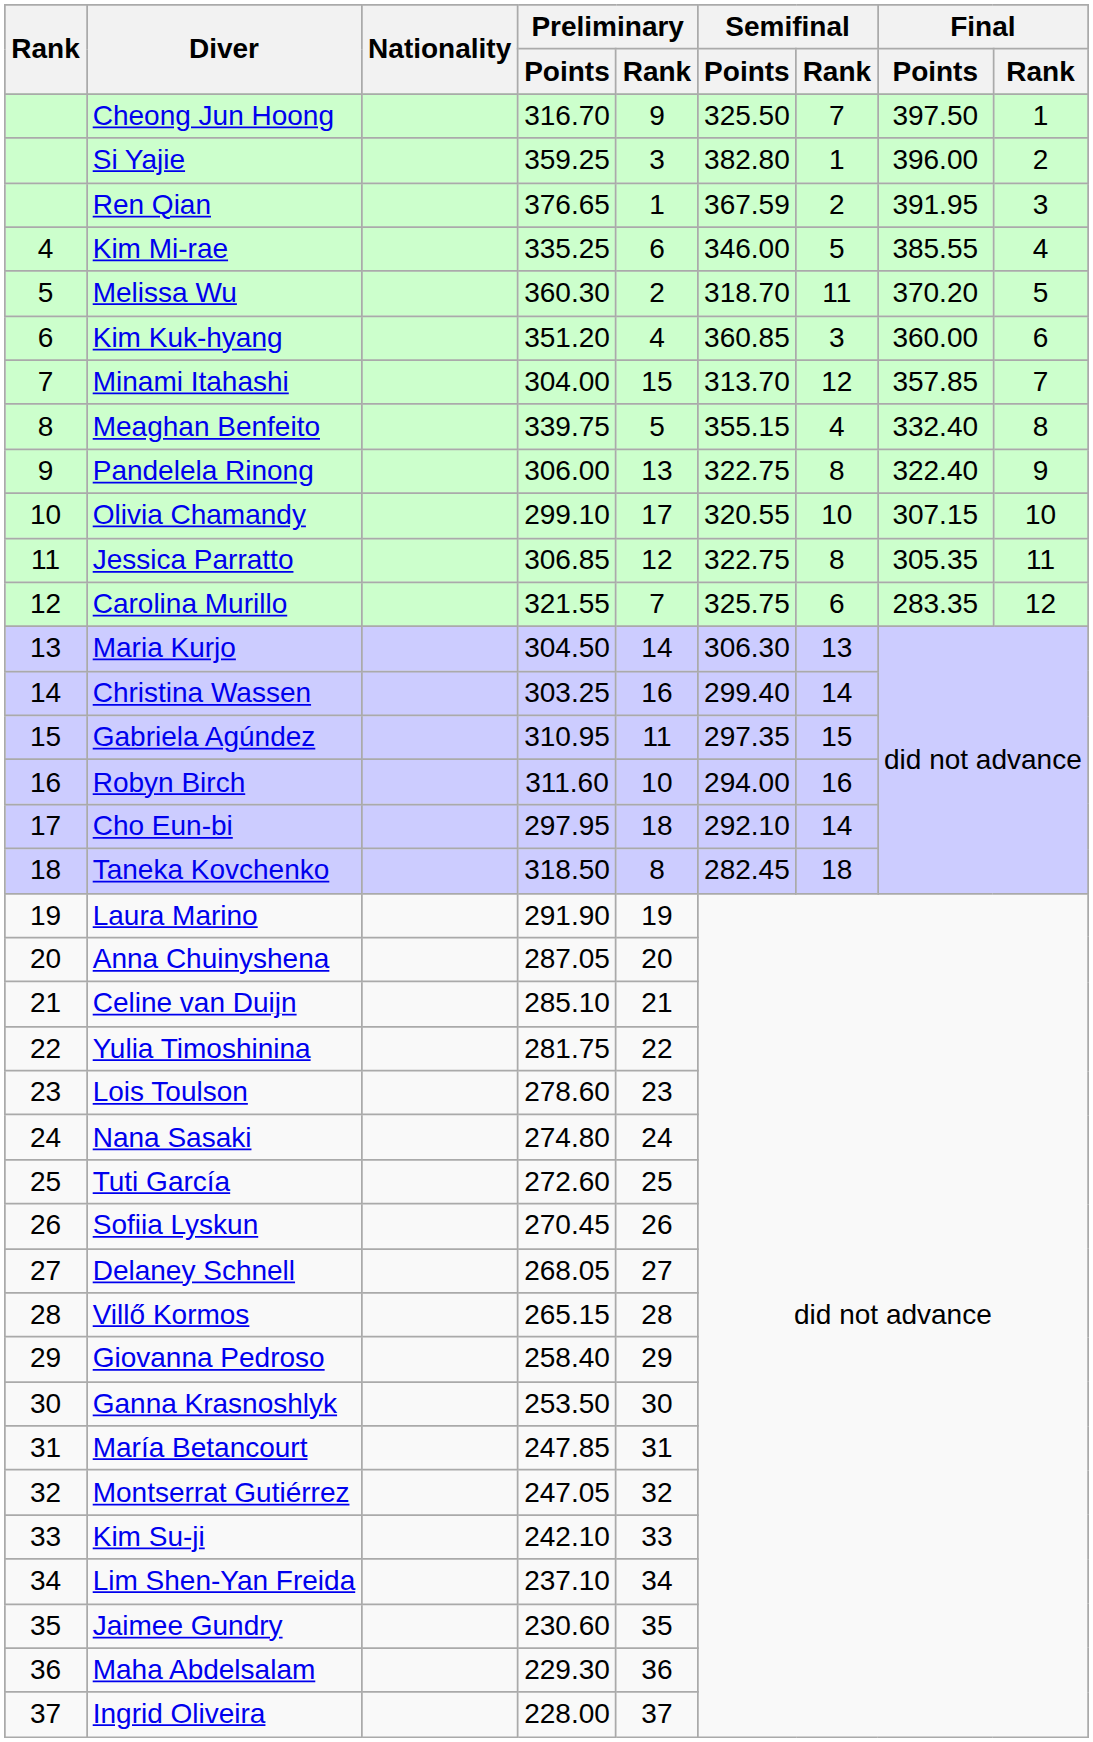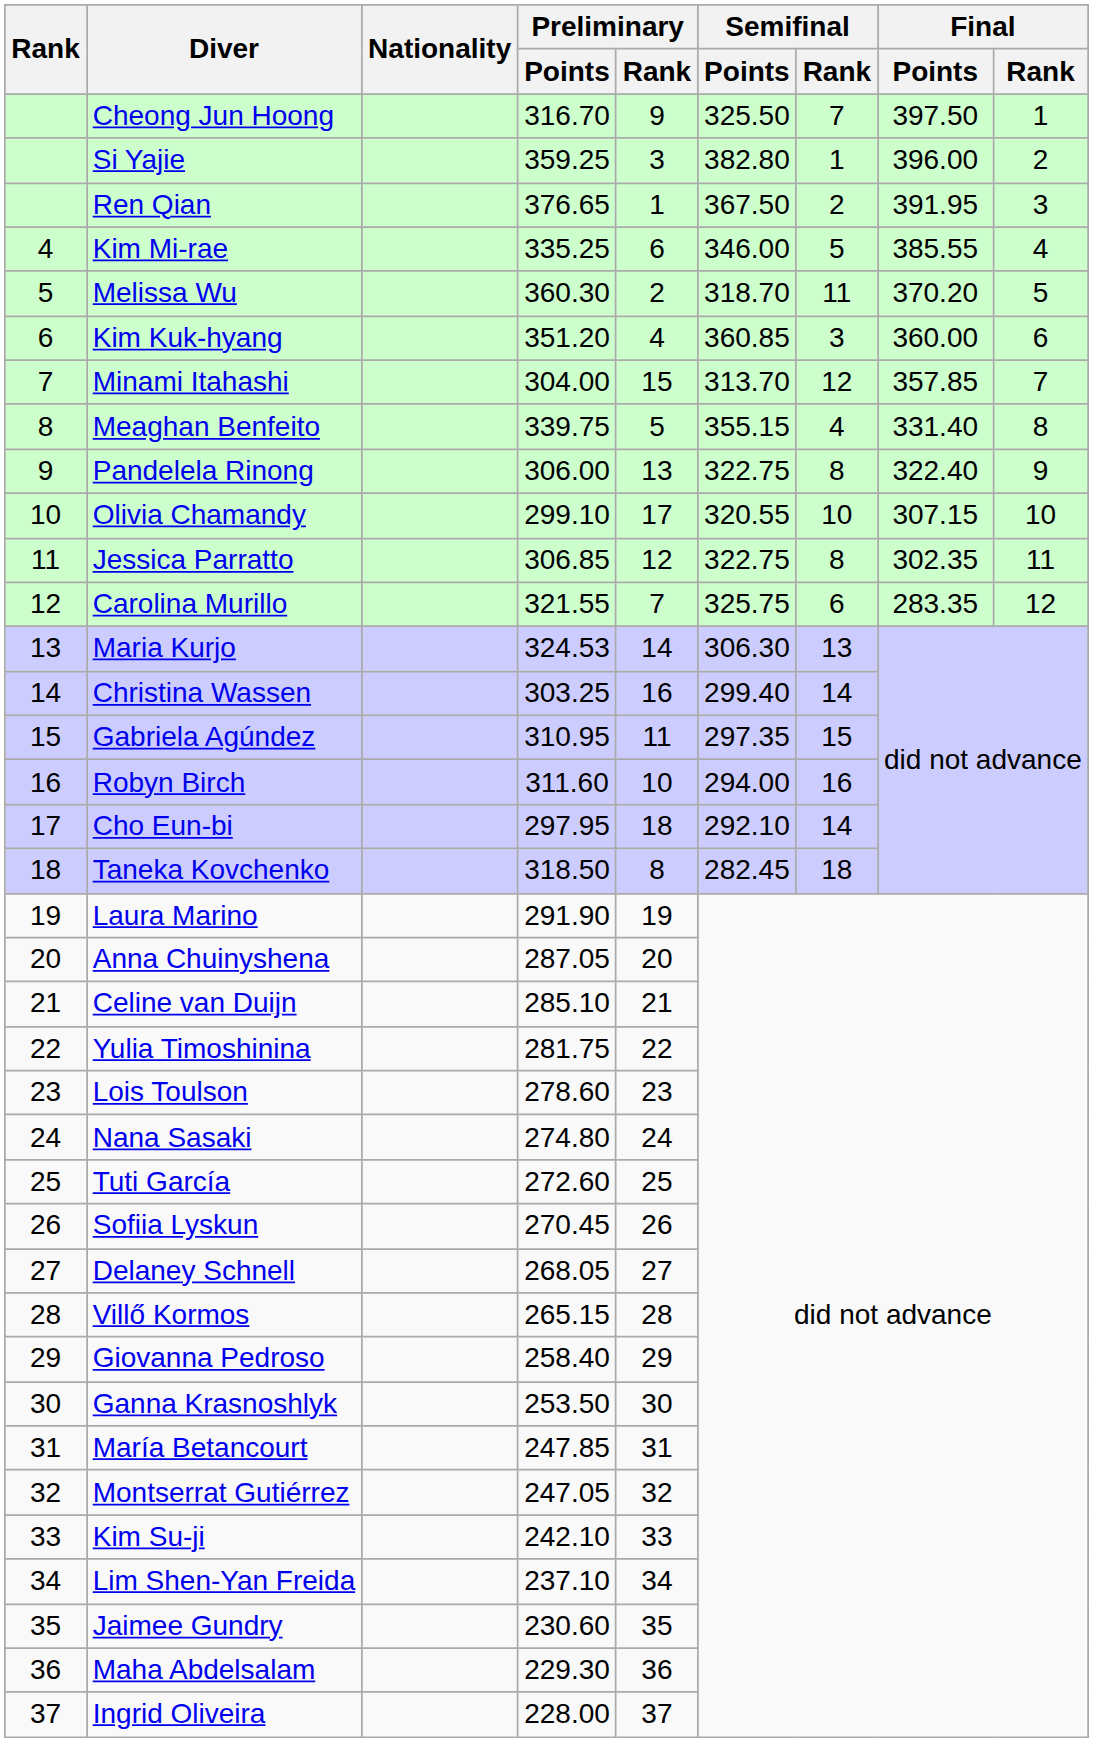Ren Qian | Semifinal / Points: 367.59 -> 367.50
Meaghan Benfeito | Final / Points: 332.40 -> 331.40
Jessica Parratto | Final / Points: 305.35 -> 302.35
Maria Kurjo | Preliminary / Points: 304.50 -> 324.53
